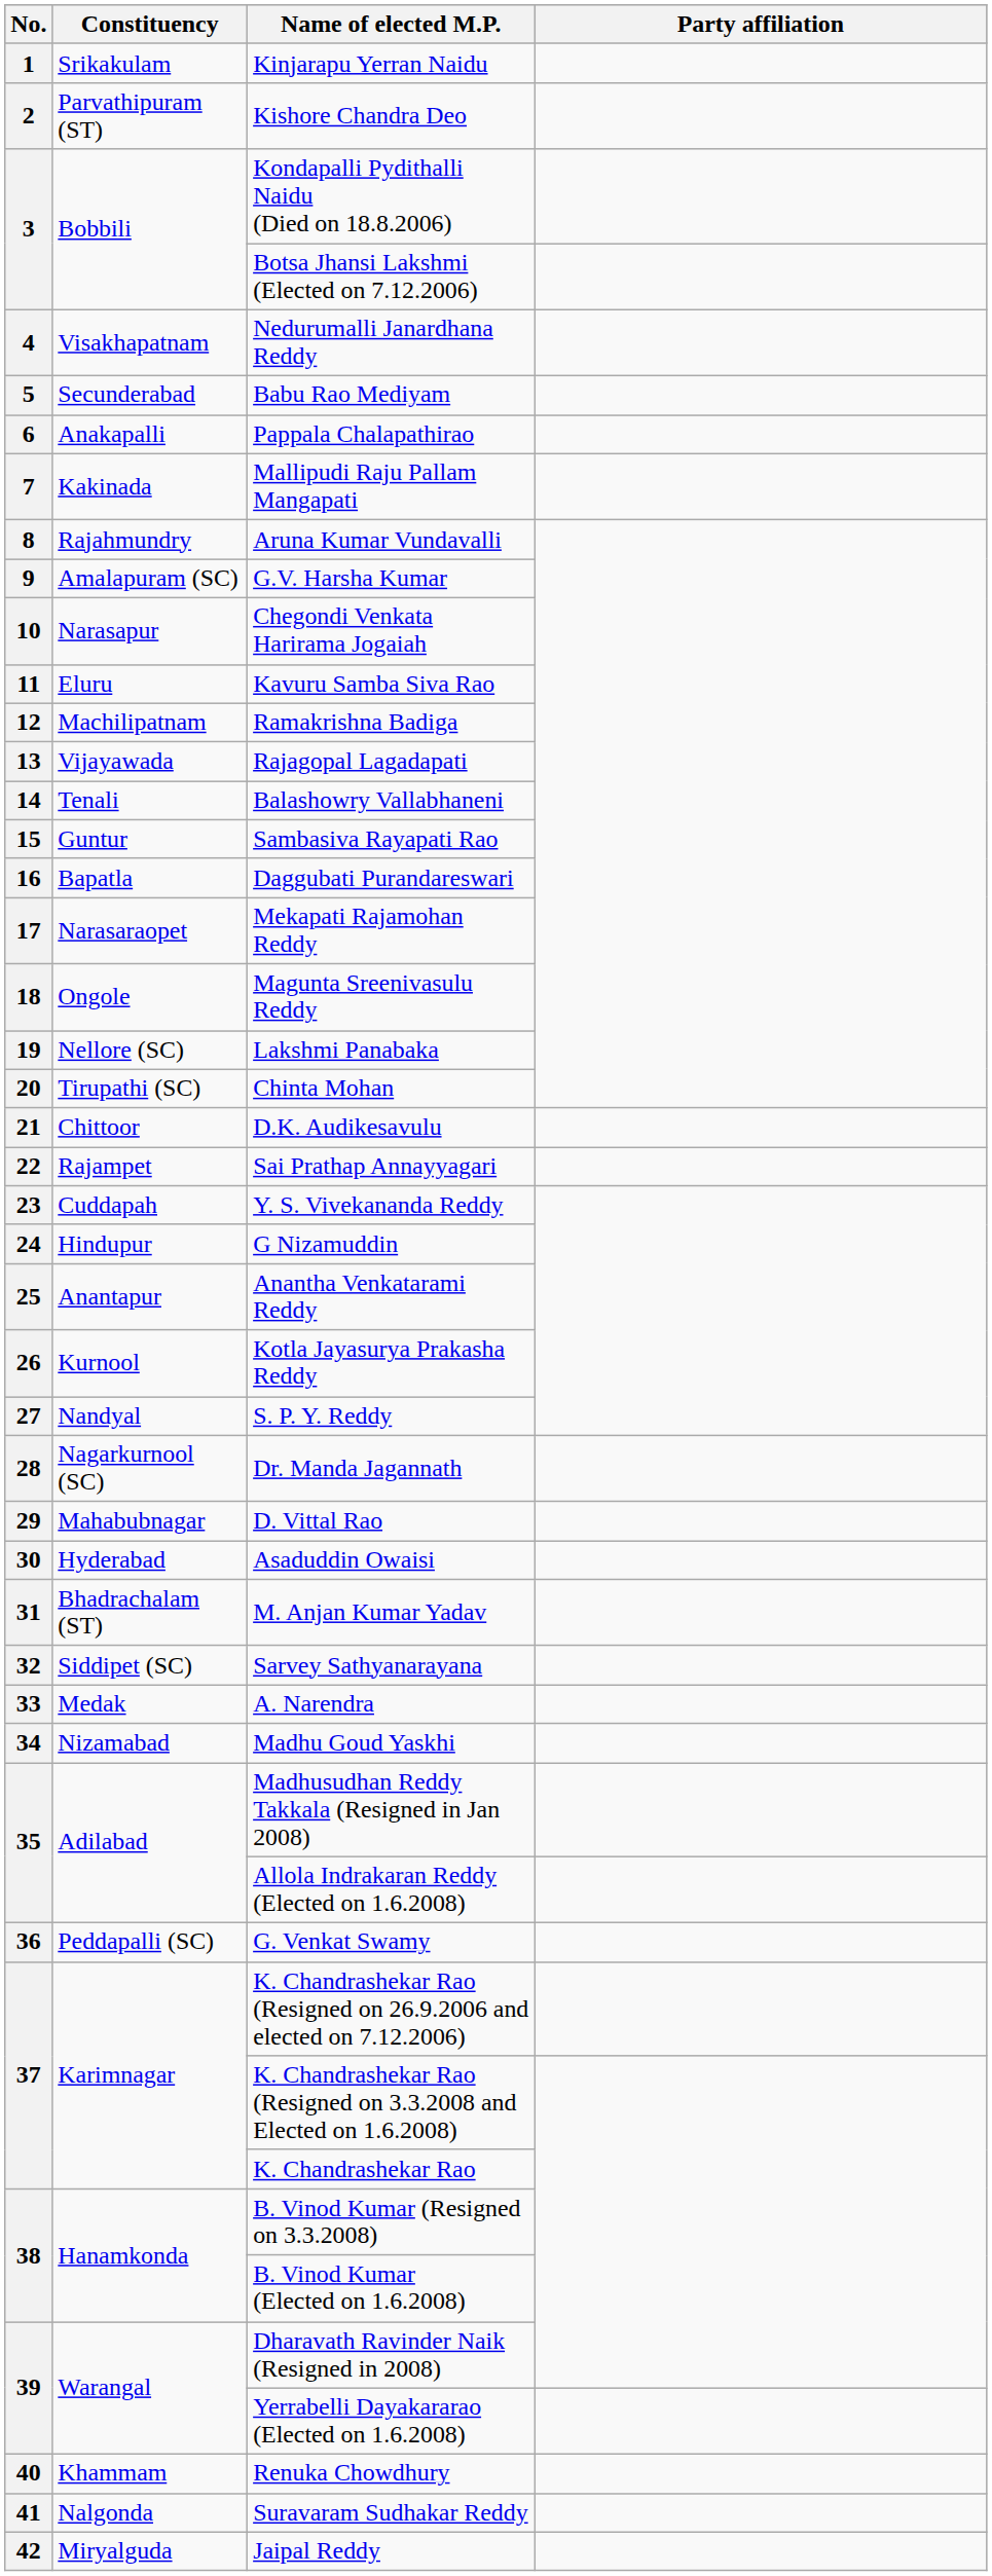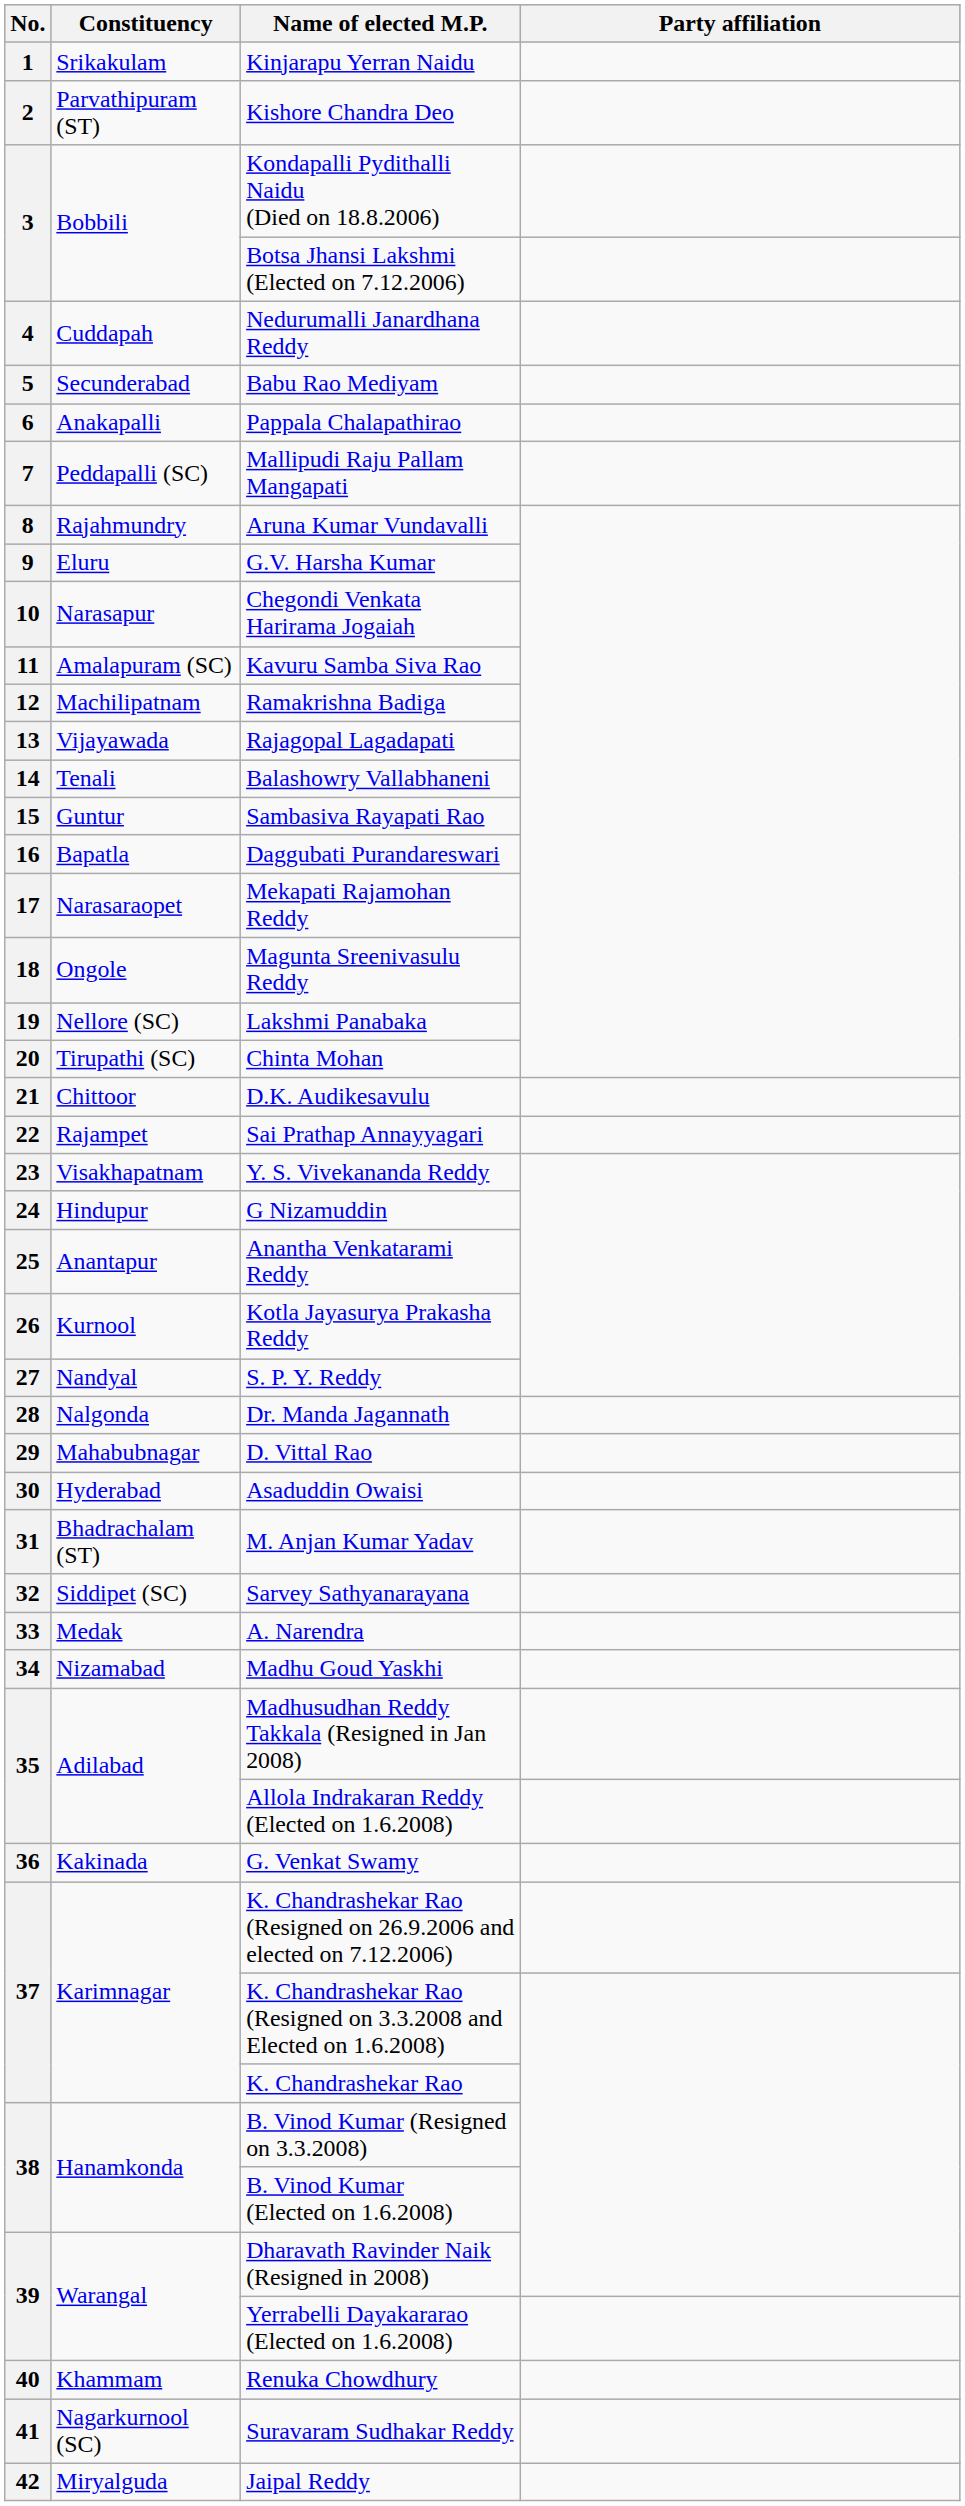Nedurumalli Janardhana Reddy | Constituency: Visakhapatnam -> Cuddapah
Mallipudi Raju Pallam Mangapati | Constituency: Kakinada -> Peddapalli (SC)
G.V. Harsha Kumar | Constituency: Amalapuram (SC) -> Eluru
Kavuru Samba Siva Rao | Constituency: Eluru -> Amalapuram (SC)
Y. S. Vivekananda Reddy | Constituency: Cuddapah -> Visakhapatnam
Dr. Manda Jagannath | Constituency: Nagarkurnool (SC) -> Nalgonda
G. Venkat Swamy | Constituency: Peddapalli (SC) -> Kakinada
Suravaram Sudhakar Reddy | Constituency: Nalgonda -> Nagarkurnool (SC)
